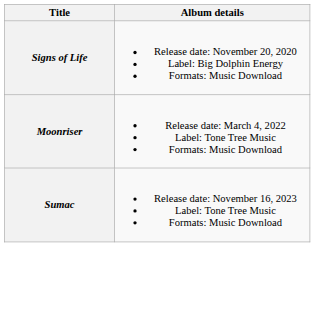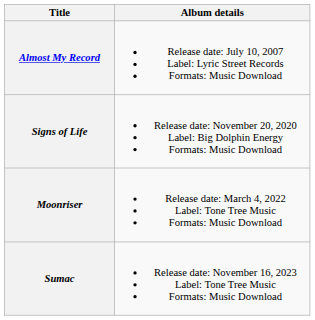+ row: Almost My Record | Release date: July 10, 2007 Label: Lyric Street Records Formats: Music Download
